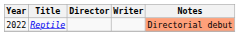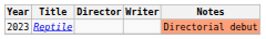Reptile | Year: 2022 -> 2023
